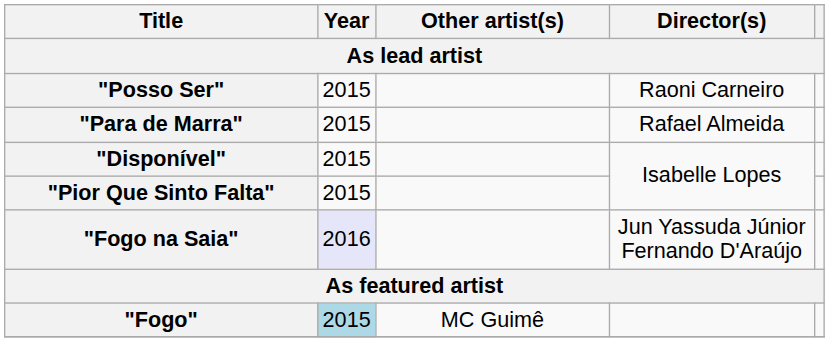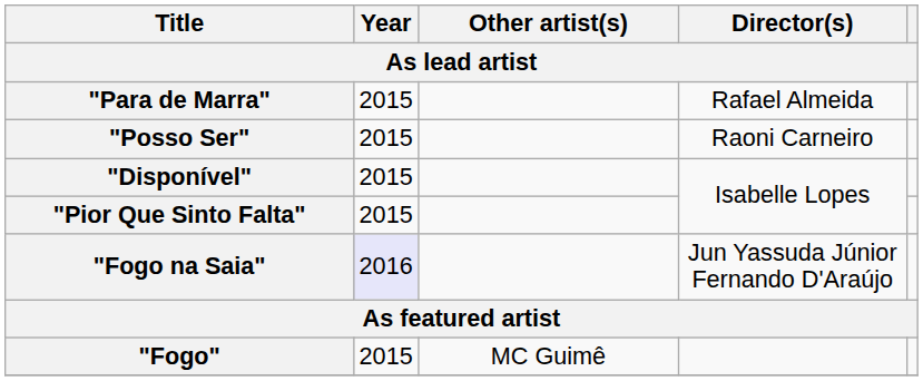rows swapped: "Posso Ser" <-> "Para de Marra"
"Fogo" | Year: lightblue background -> no background
